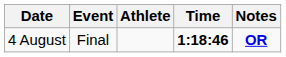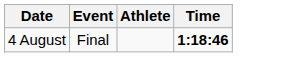- column: Notes | OR
